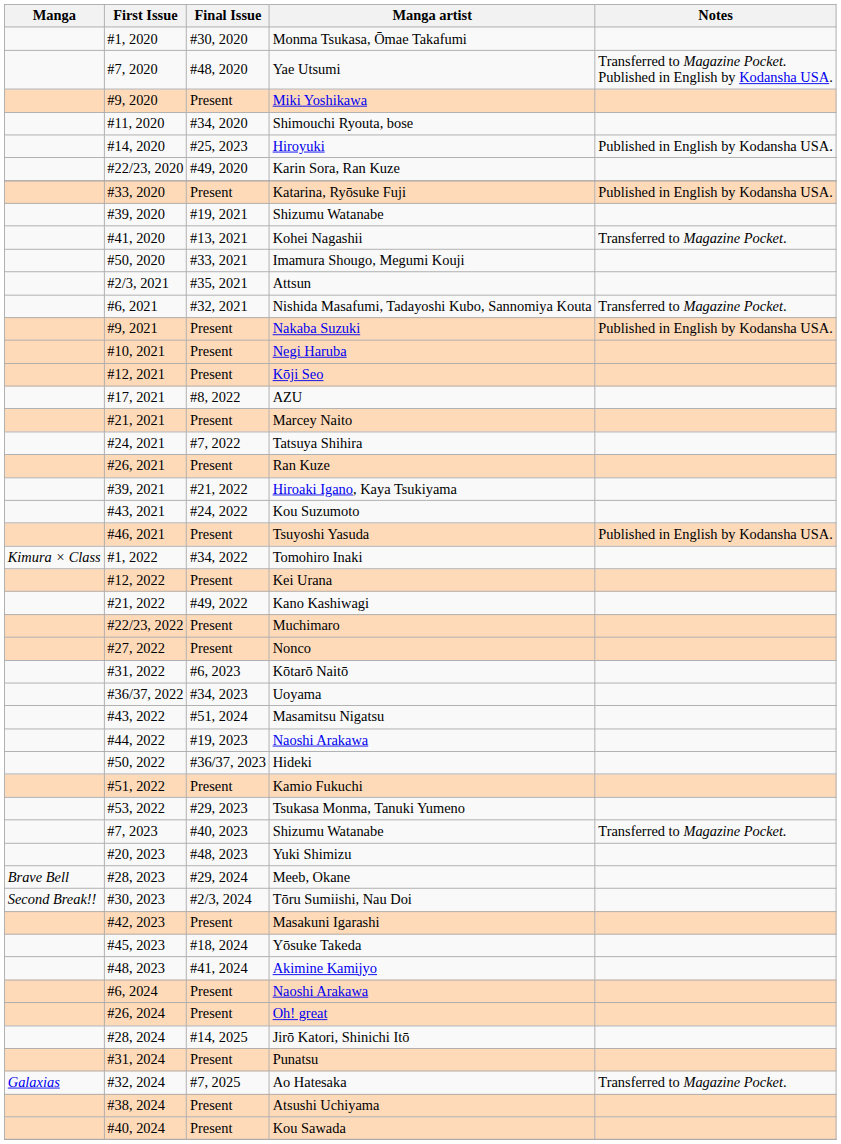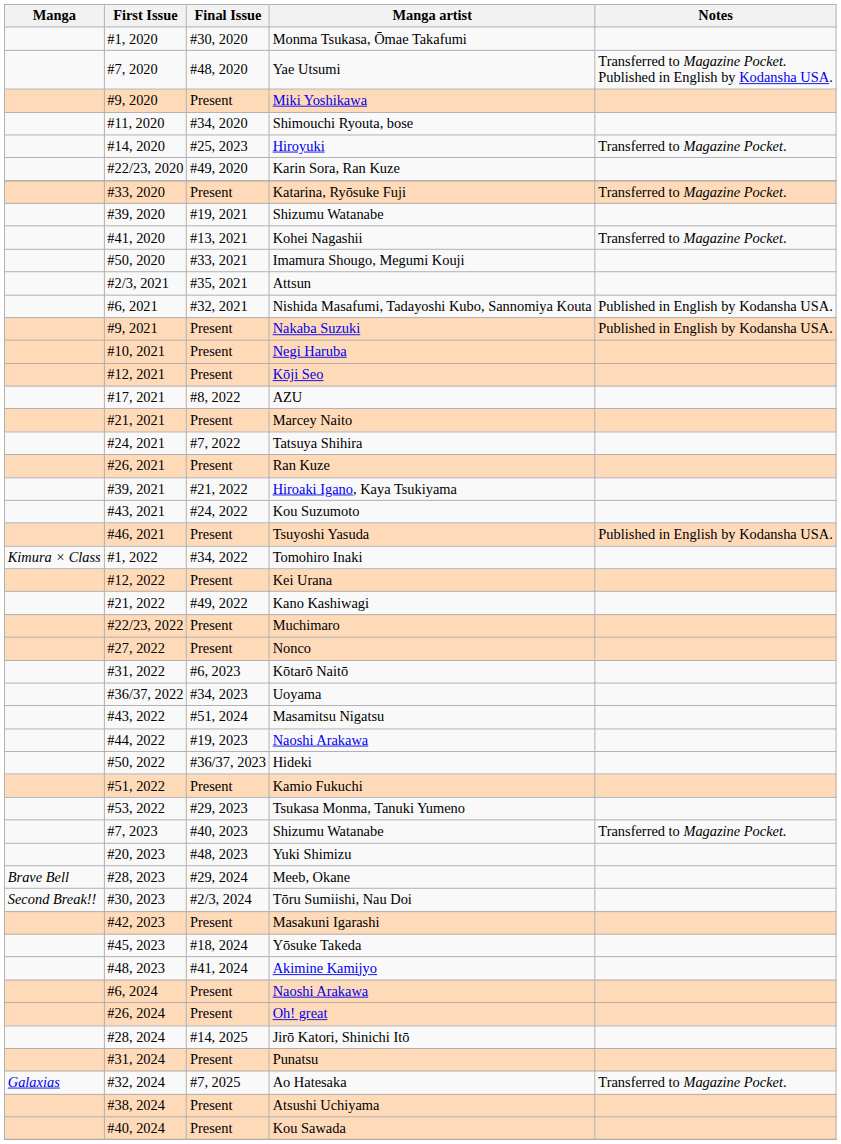Hiroyuki | Notes: Published in English by Kodansha USA. -> Transferred to Magazine Pocket.
Katarina, Ryōsuke Fuji | Notes: Published in English by Kodansha USA. -> Transferred to Magazine Pocket.
Nishida Masafumi, Tadayoshi Kubo, Sannomiya Kouta | Notes: Transferred to Magazine Pocket. -> Published in English by Kodansha USA.
